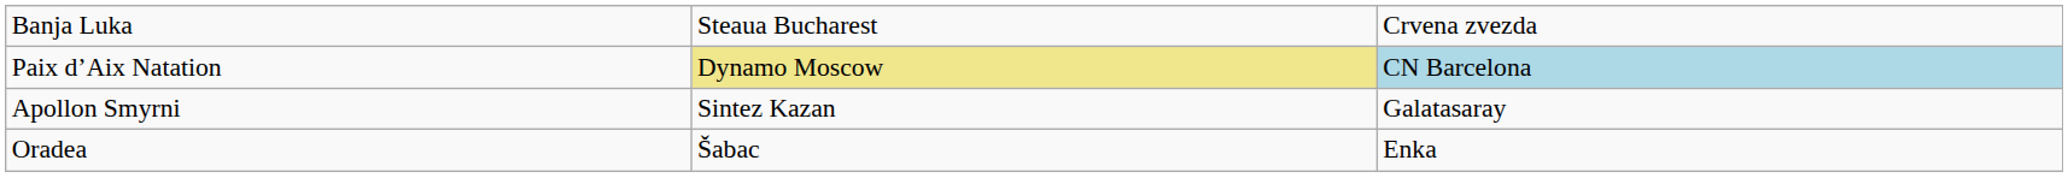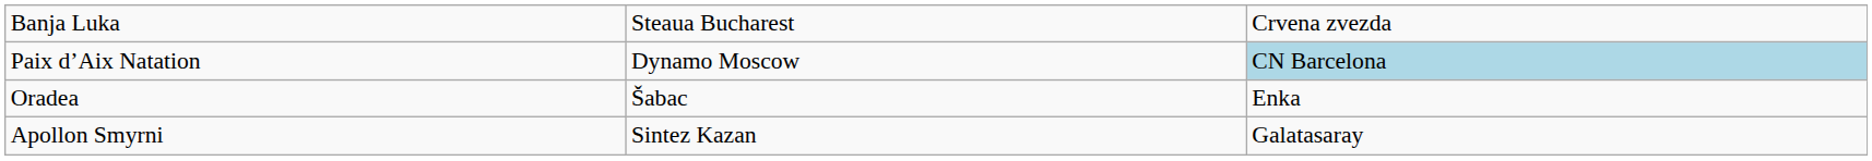Paix d’Aix Natation | column 2: khaki background -> no background
rows swapped: Apollon Smyrni <-> Oradea
